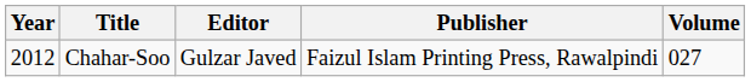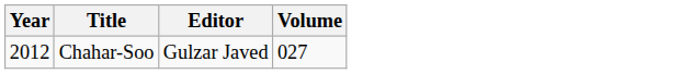- column: Publisher | Faizul Islam Printing Press, Rawalpindi
